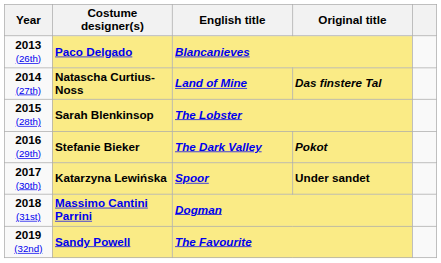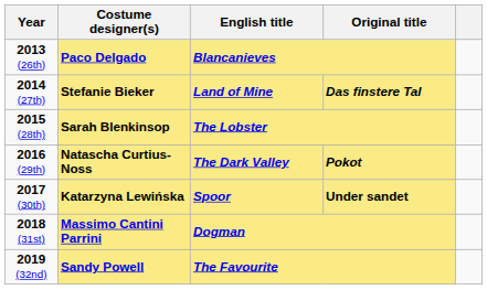2014 (27th) | Costume designer(s): Natascha Curtius-Noss -> Stefanie Bieker
2016 (29th) | Costume designer(s): Stefanie Bieker -> Natascha Curtius-Noss
